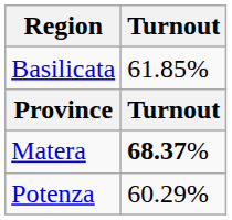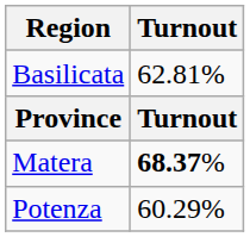Basilicata | Turnout: 61.85% -> 62.81%
